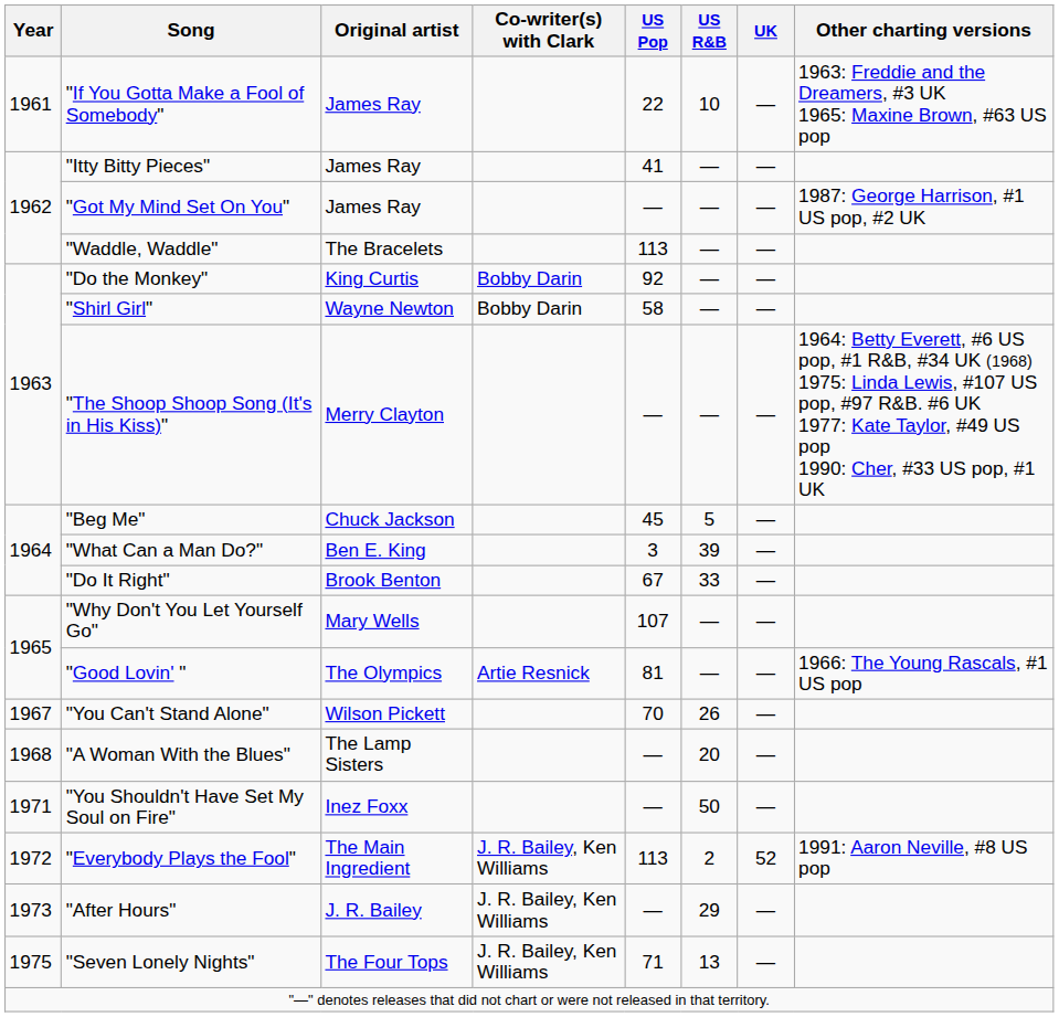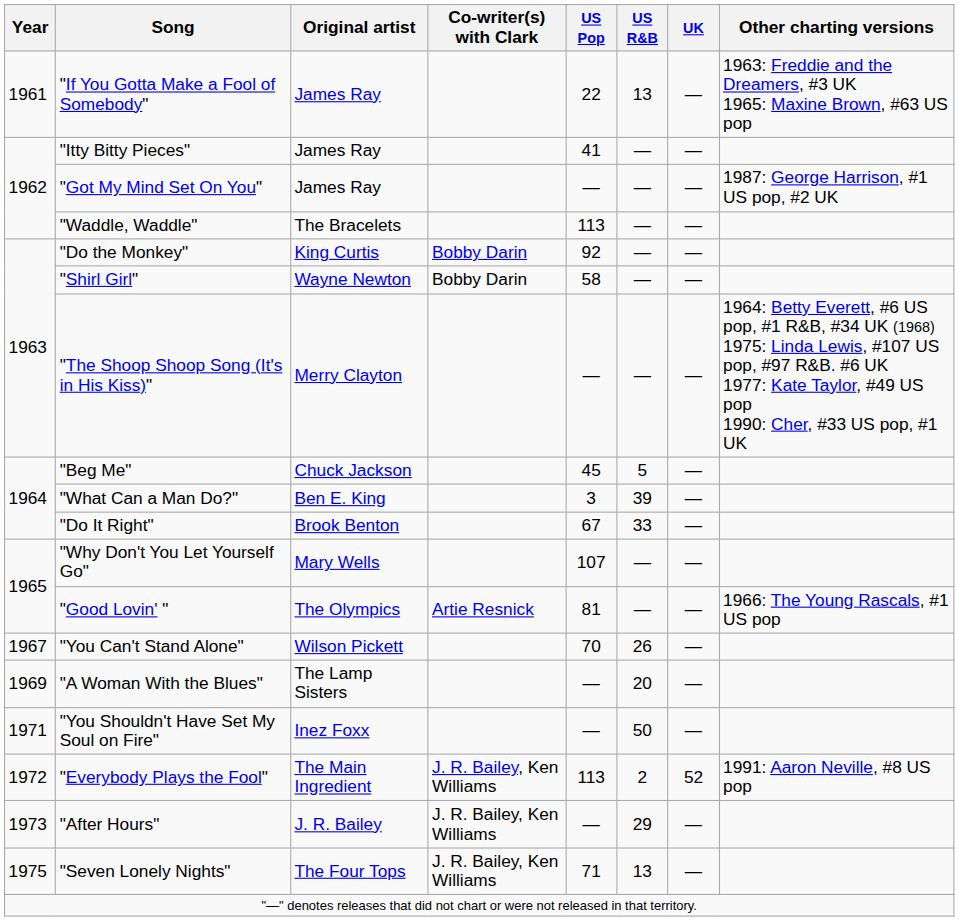"If You Gotta Make a Fool of Somebody" | US R&B: 10 -> 13
"A Woman With the Blues" | Year: 1968 -> 1969
